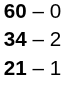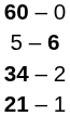+ row: 5 – 6
